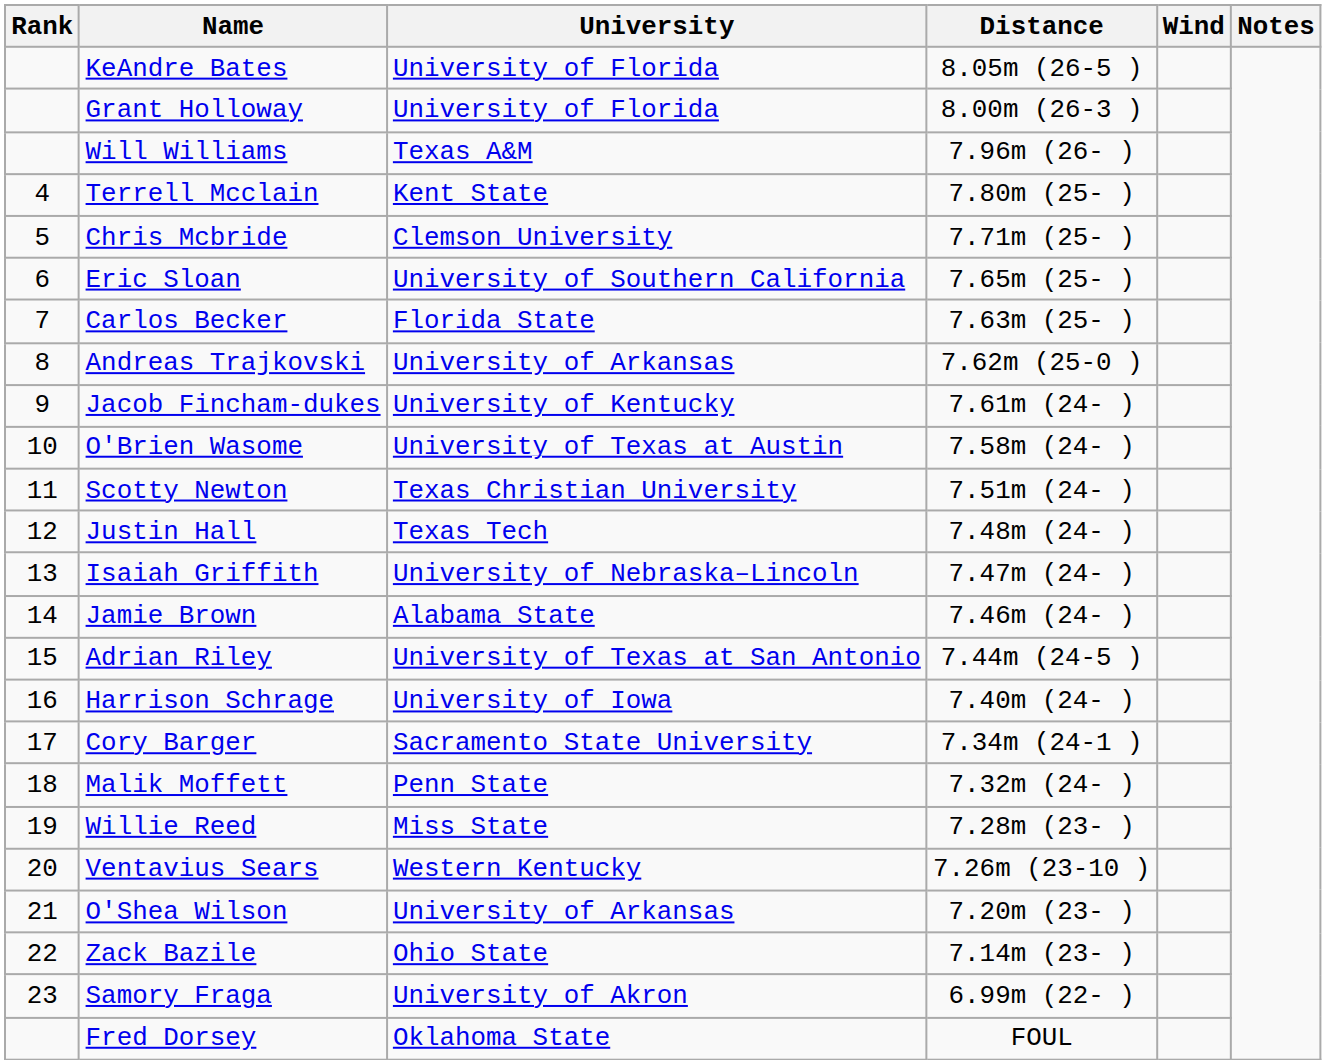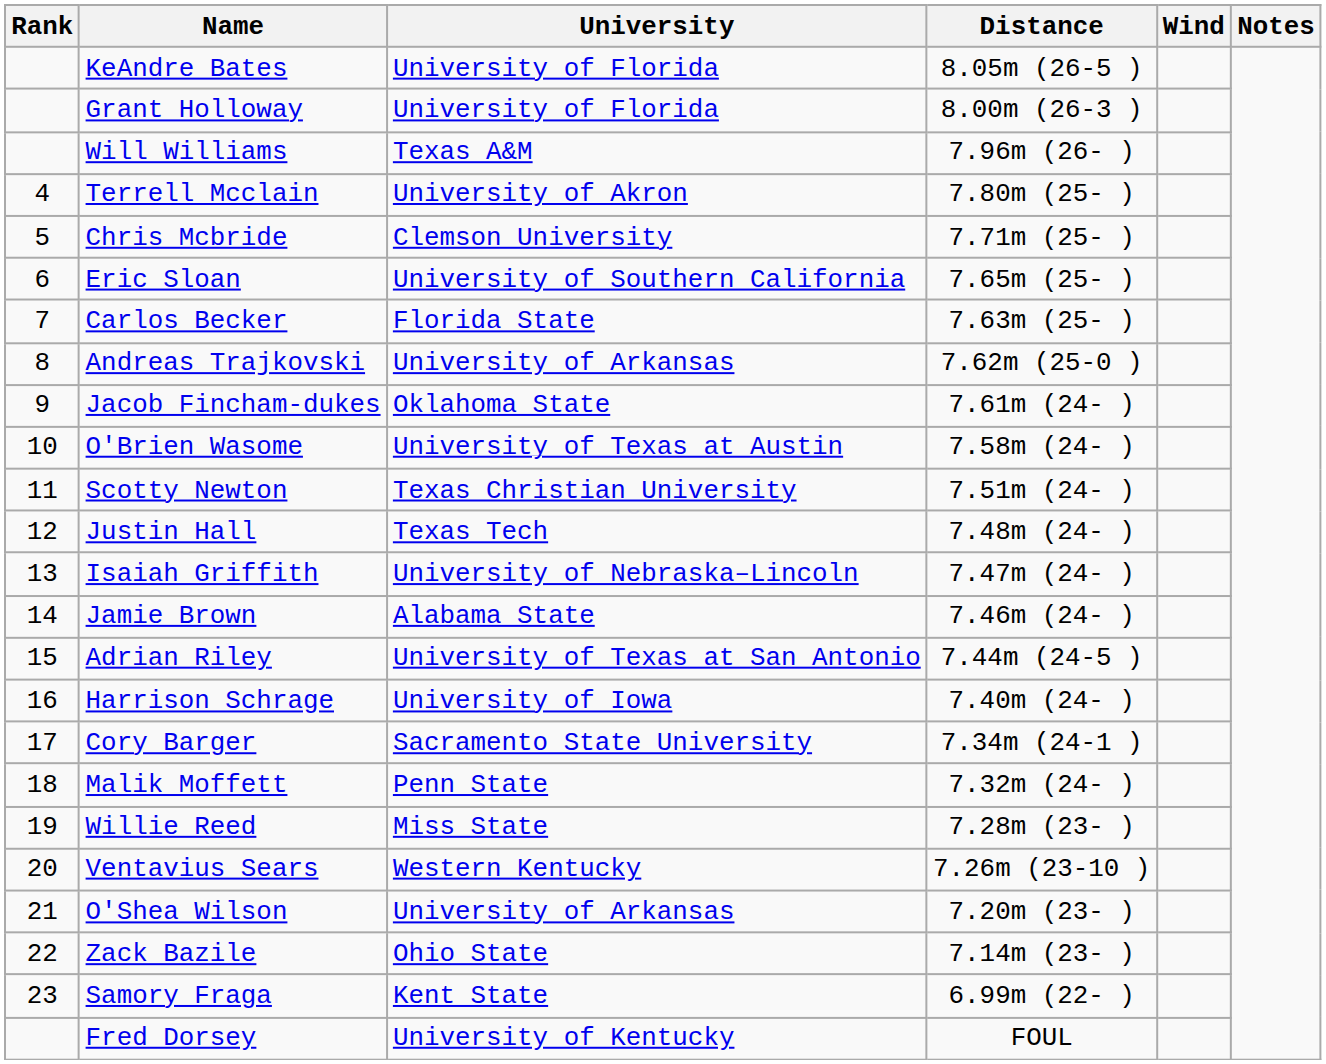Terrell Mcclain | University: Kent State -> University of Akron
Jacob Fincham-dukes | University: University of Kentucky -> Oklahoma State
Samory Fraga | University: University of Akron -> Kent State
Fred Dorsey | University: Oklahoma State -> University of Kentucky
